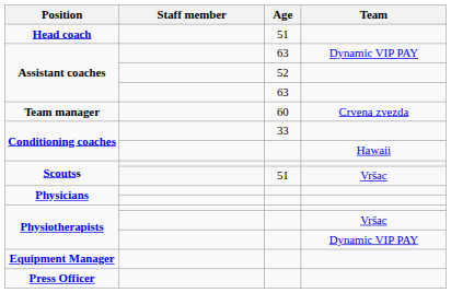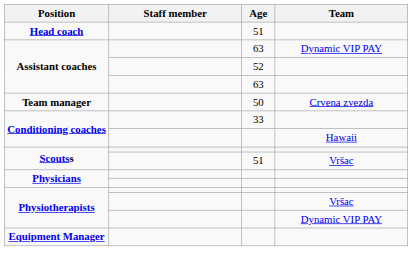Team manager | Age: 60 -> 50
- row: Press Officer
